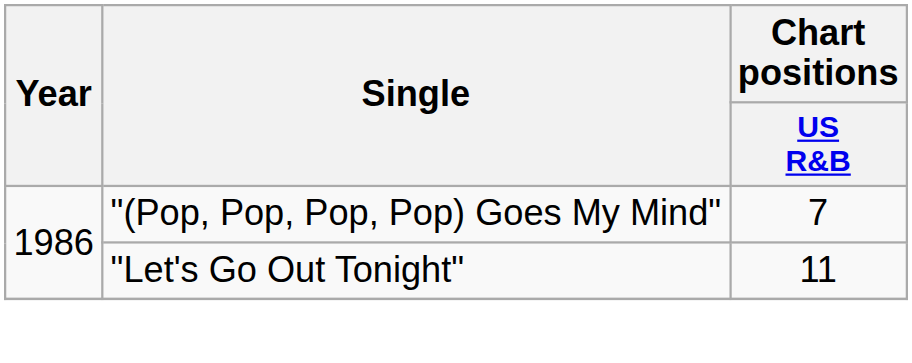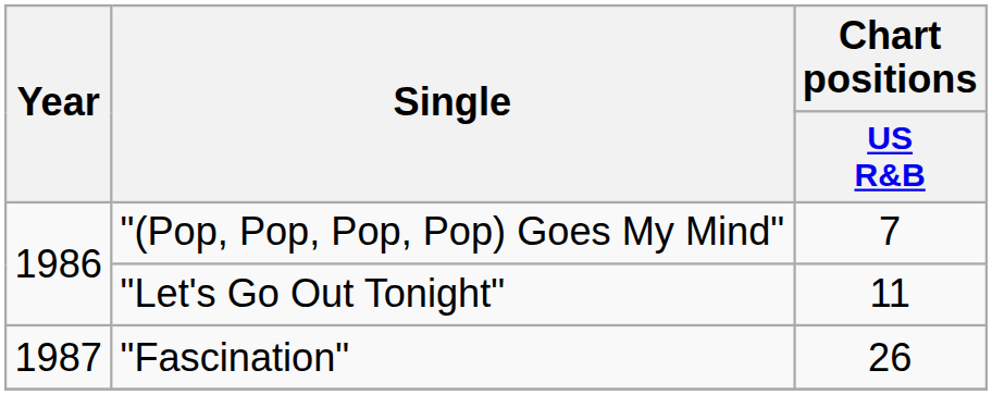+ row: 1987 | "Fascination" | 26
